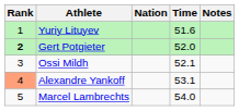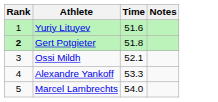- column: Nation
Gert Potgieter | Time: 52.0 -> 51.8
Alexandre Yankoff | Rank: lightsalmon background -> no background
Alexandre Yankoff | Time: 53.1 -> 53.3
